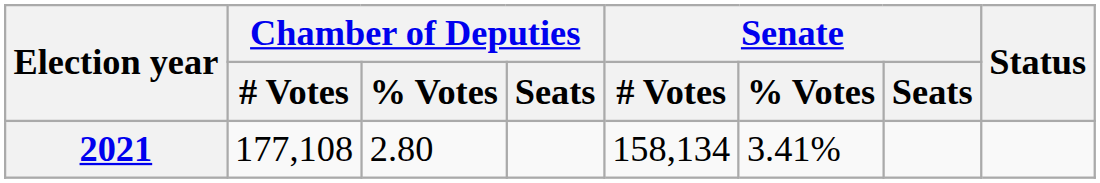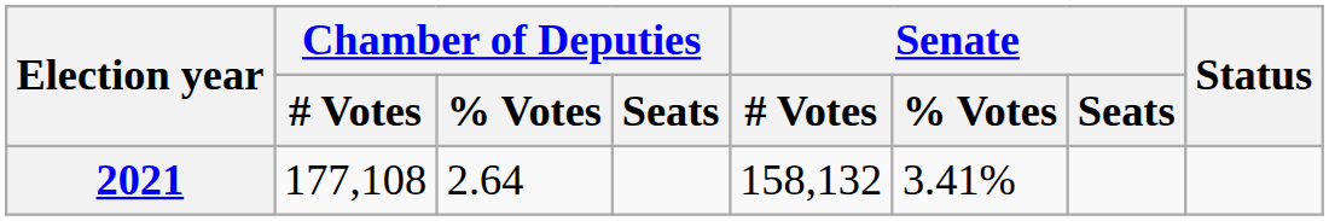2021 | Chamber of Deputies / % Votes: 2.80 -> 2.64
2021 | Senate / # Votes: 158,134 -> 158,132
